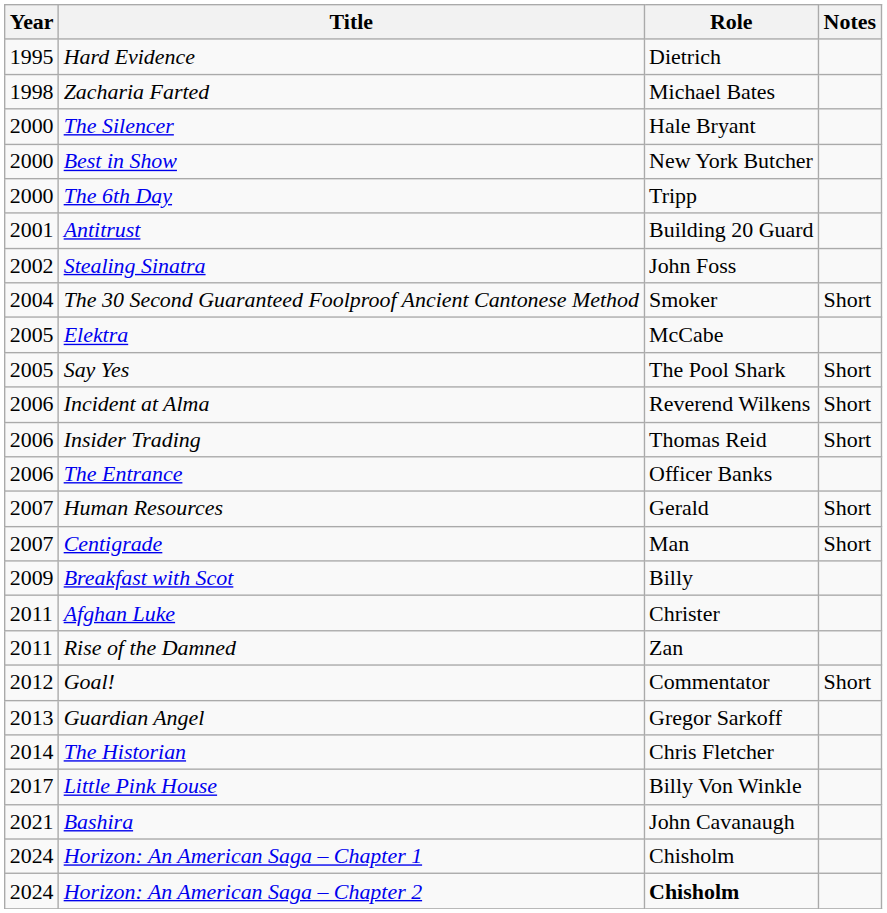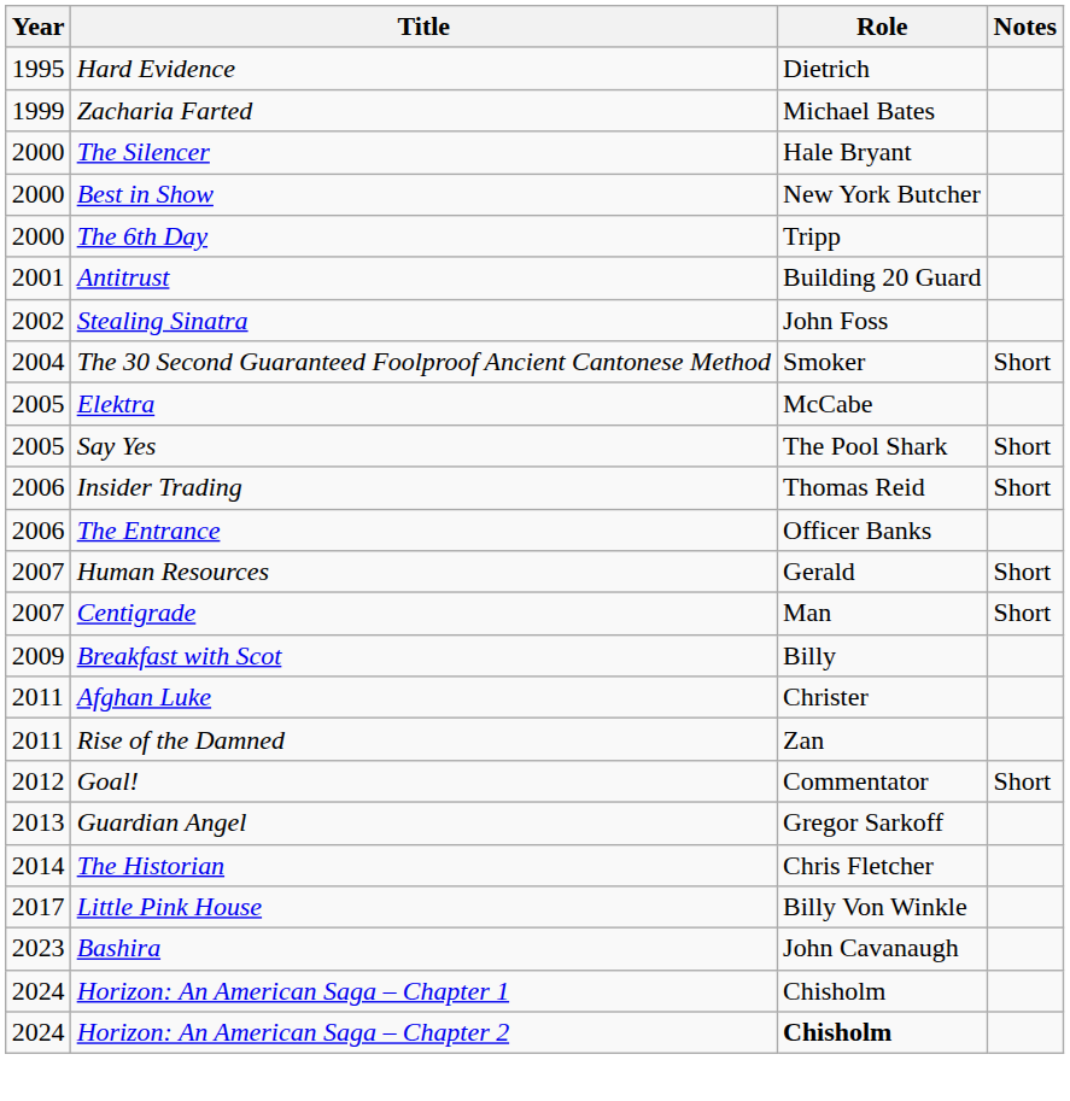Zacharia Farted | Year: 1998 -> 1999
- row: 2006 | Incident at Alma | Reverend Wilkens | Short
Bashira | Year: 2021 -> 2023
